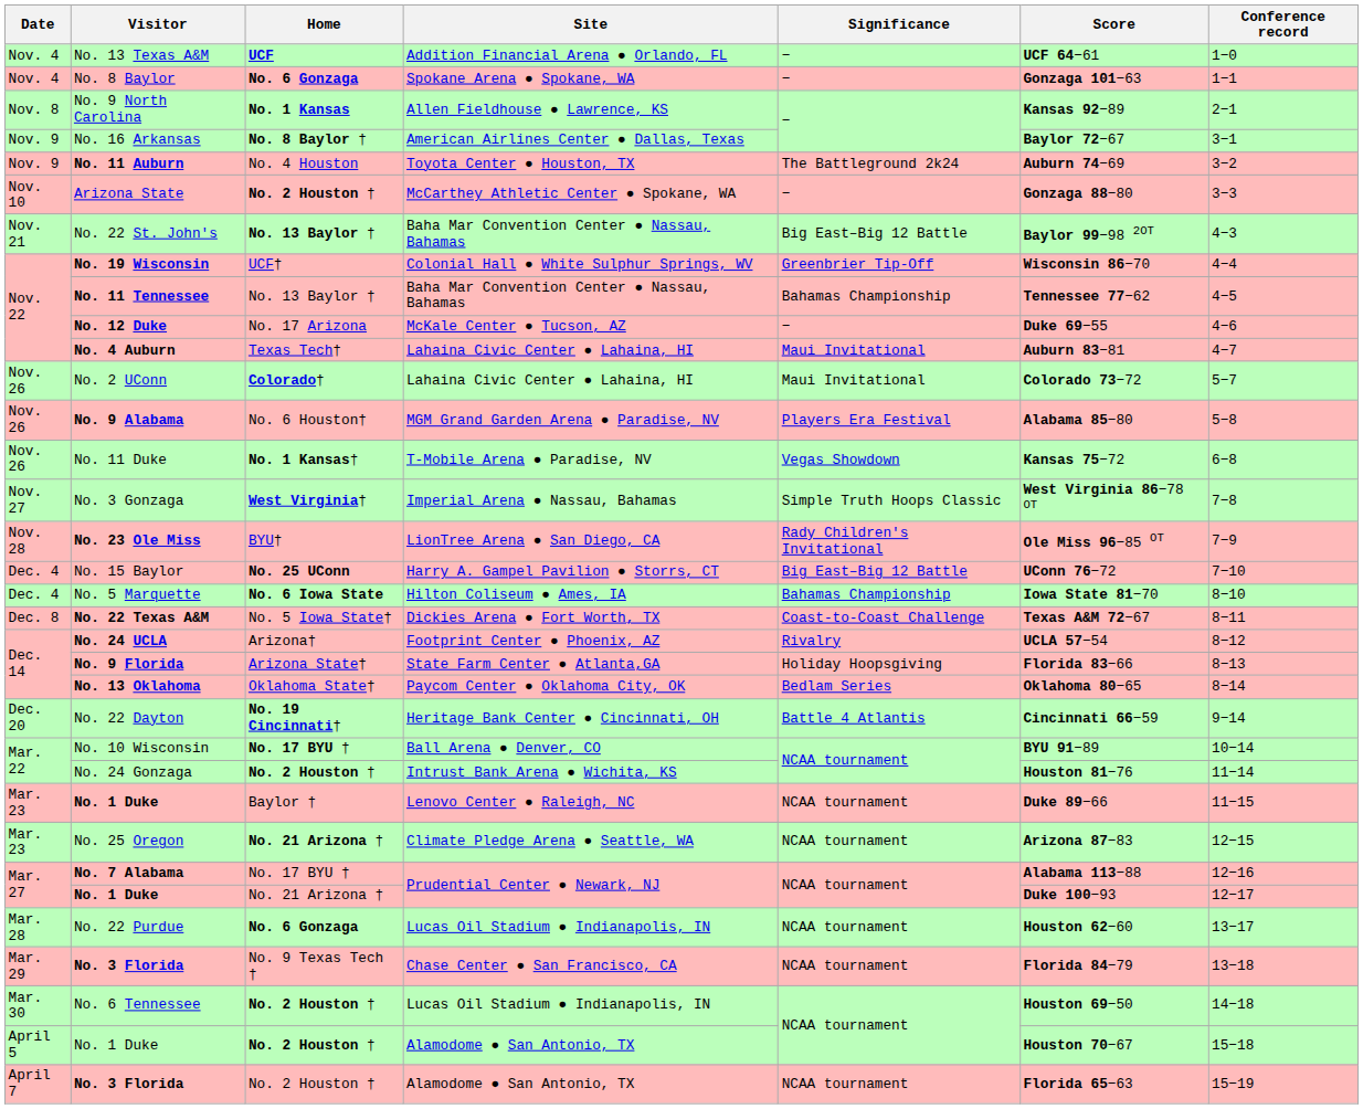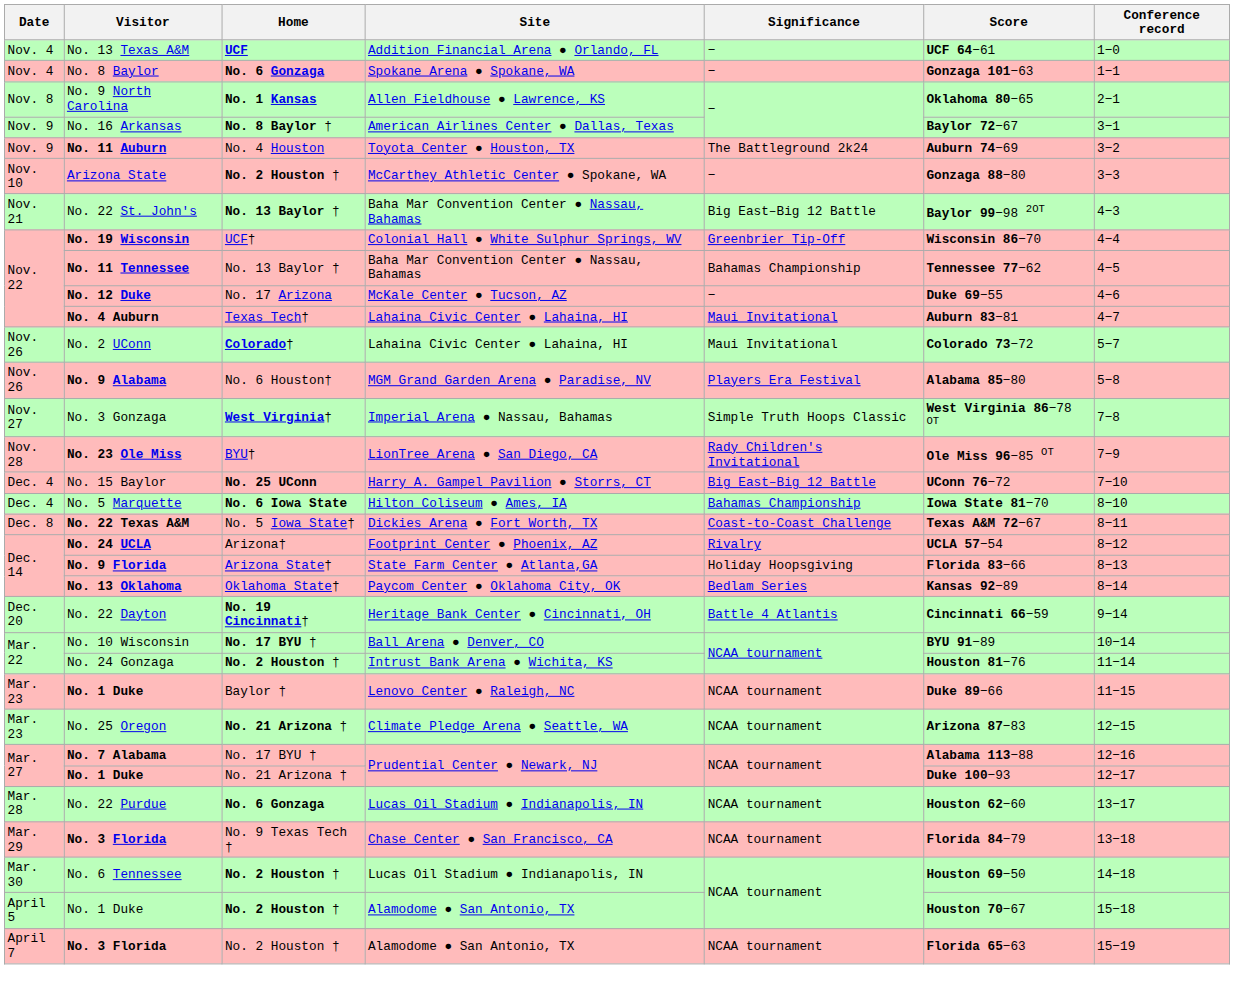No. 9 North Carolina | Score: Kansas 92−89 -> Oklahoma 80−65
- row: Nov. 26 | No. 11 Duke | No. 1 Kansas† | T-Mobile Arena ● Paradise, NV | Vegas Showdown | Kansas 75−72 | 6−8
No. 13 Oklahoma | Score: Oklahoma 80−65 -> Kansas 92−89
